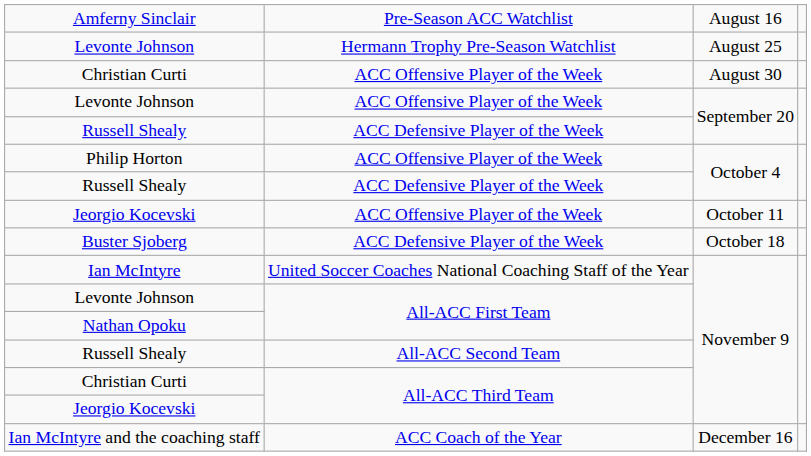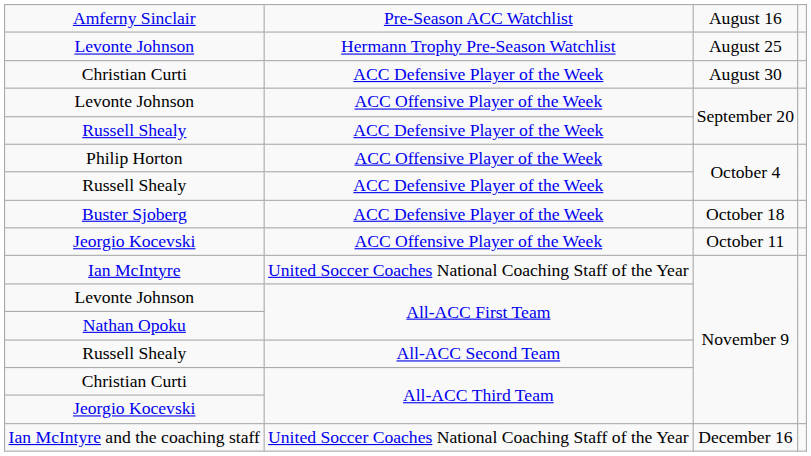Christian Curti / August 30 | column 2: ACC Offensive Player of the Week -> ACC Defensive Player of the Week
rows swapped: Jeorgio Kocevski / October 11 <-> Buster Sjoberg
Ian McIntyre and the coaching staff | column 2: ACC Coach of the Year -> United Soccer Coaches National Coaching Staff of the Year
